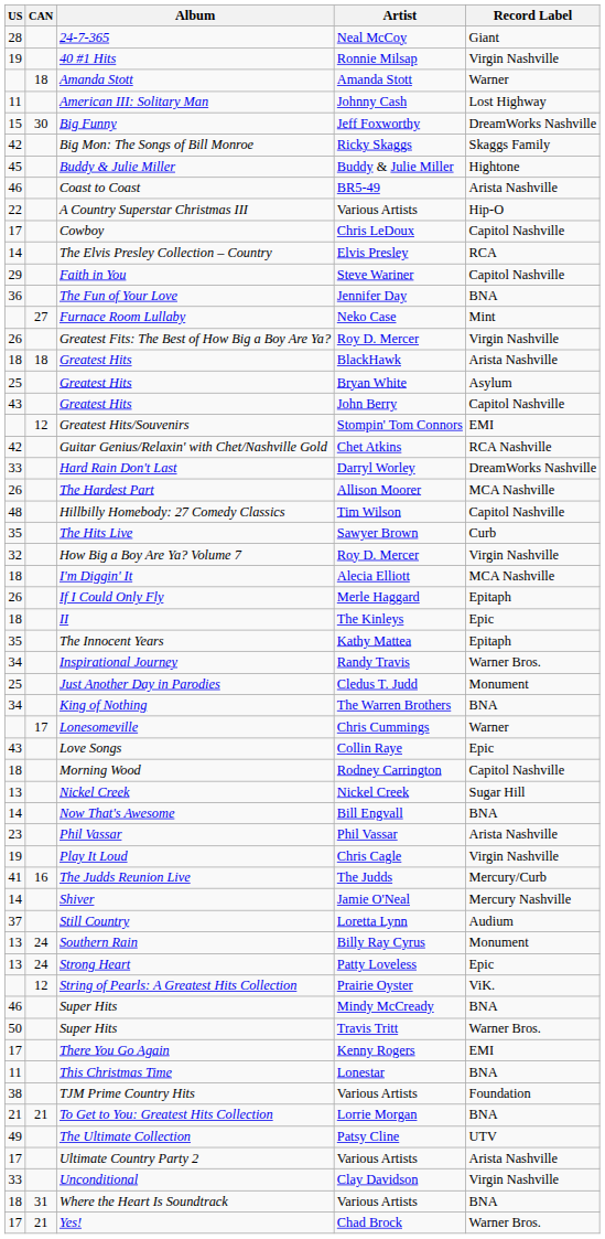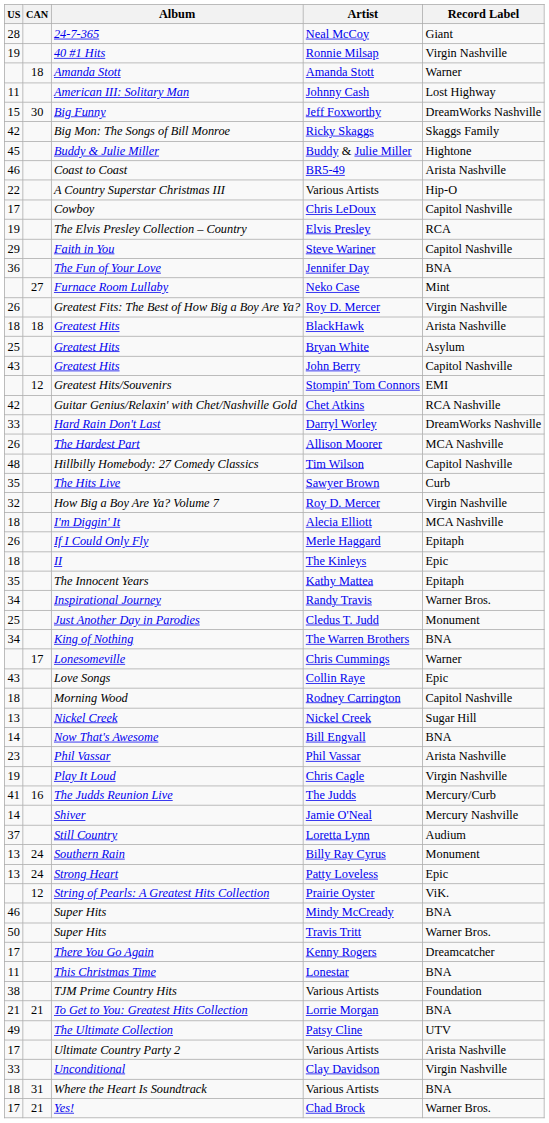The Elvis Presley Collection – Country | US: 14 -> 19
There You Go Again | Record Label: EMI -> Dreamcatcher
